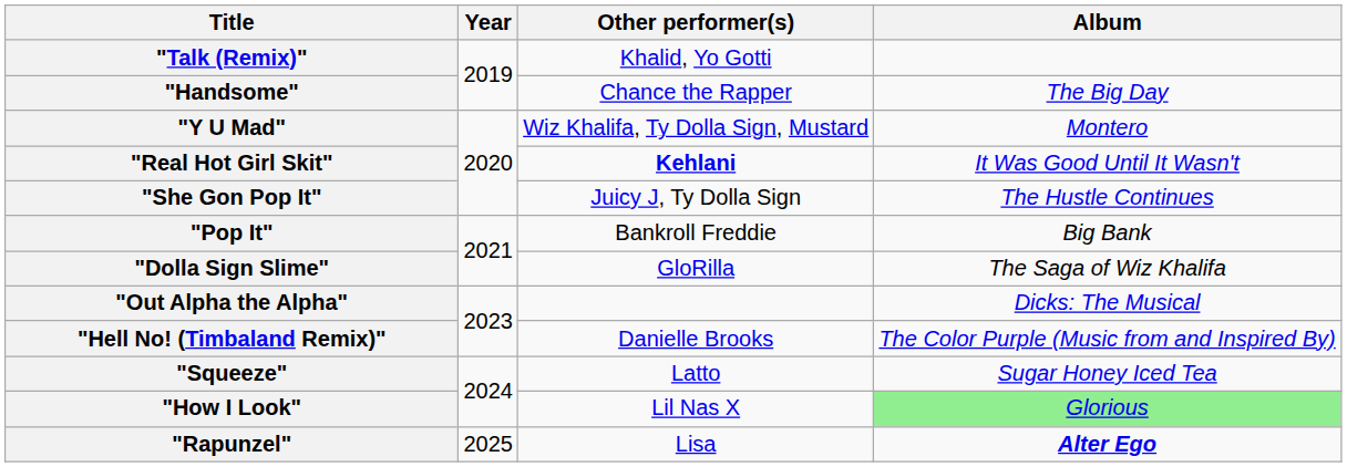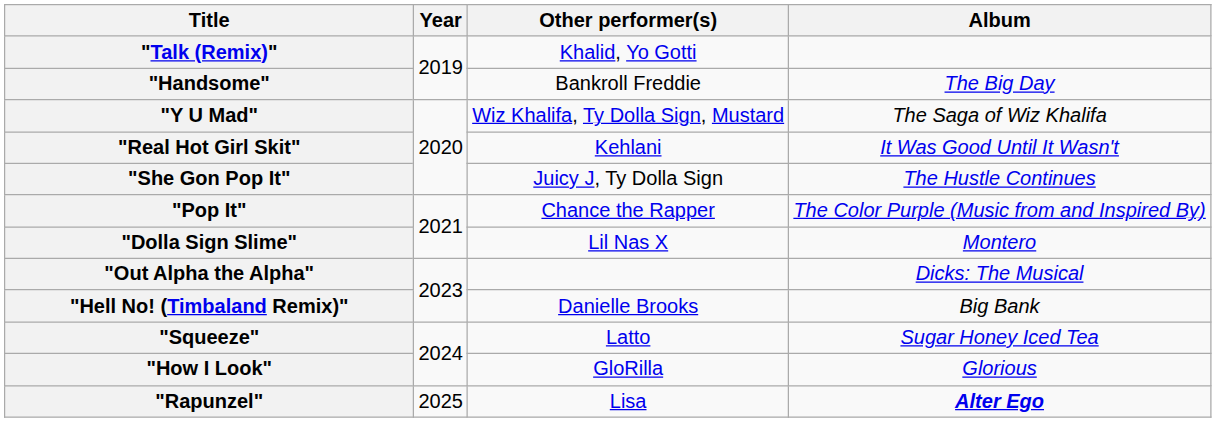"Handsome" | Other performer(s): Chance the Rapper -> Bankroll Freddie
"Y U Mad" | Album: Montero -> The Saga of Wiz Khalifa
"Real Hot Girl Skit" | Other performer(s): bold -> normal
"Pop It" | Other performer(s): Bankroll Freddie -> Chance the Rapper
"Pop It" | Album: Big Bank -> The Color Purple (Music from and Inspired By)
"Dolla Sign Slime" | Other performer(s): GloRilla -> Lil Nas X
"Dolla Sign Slime" | Album: The Saga of Wiz Khalifa -> Montero
"Hell No! (Timbaland Remix)" | Album: The Color Purple (Music from and Inspired By) -> Big Bank
"How I Look" | Other performer(s): Lil Nas X -> GloRilla
"How I Look" | Album: lightgreen background -> no background
